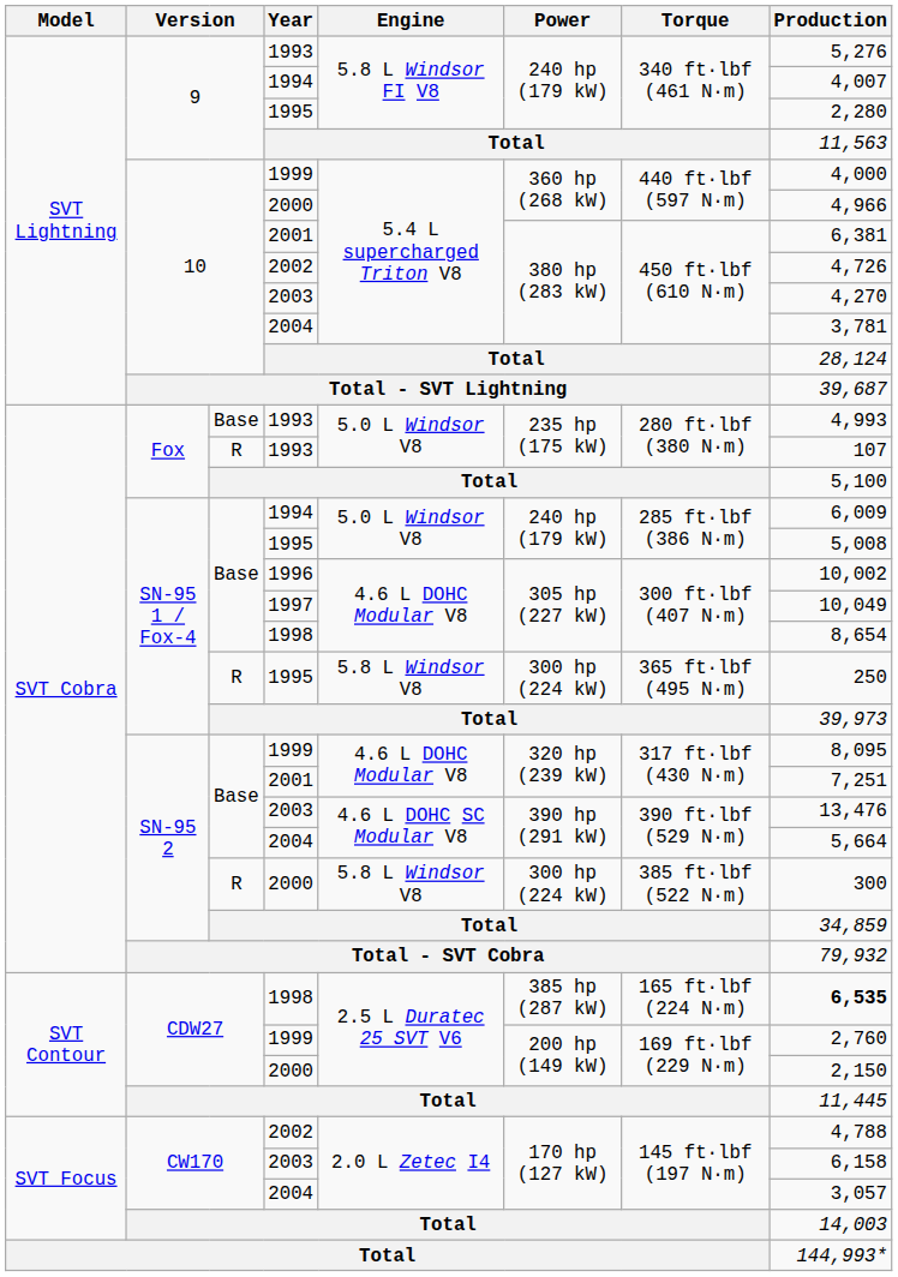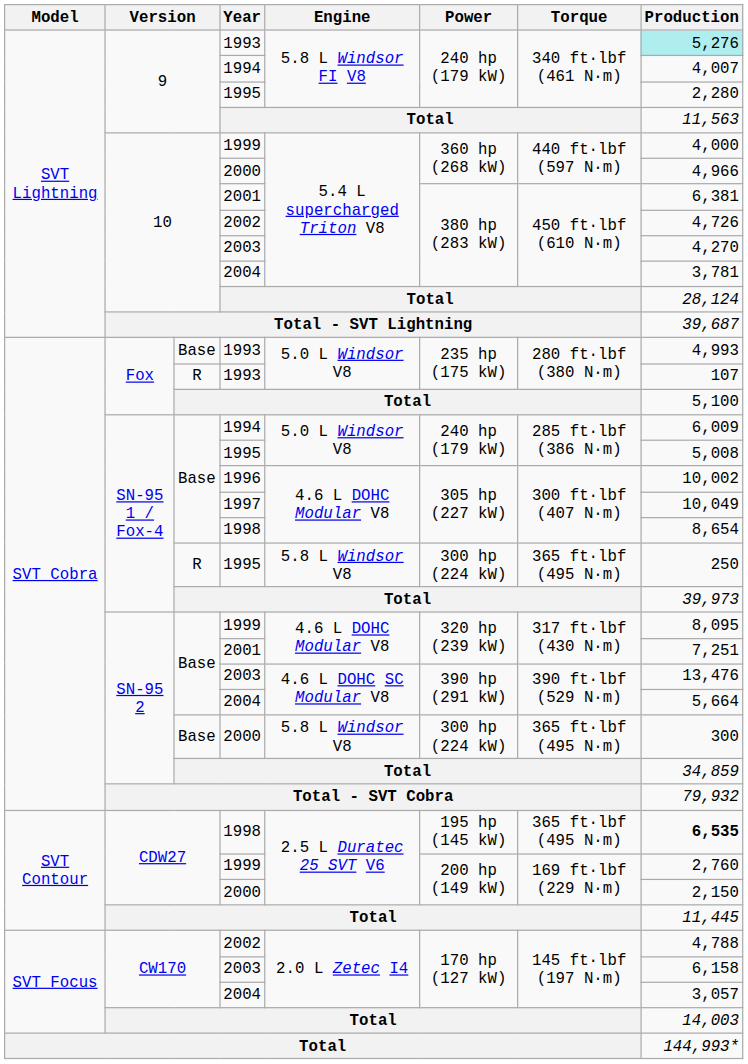9 / 1993 | Production: no background -> paleturquoise background
SN-95 2 / 2000 | column 3: R -> Base
SN-95 2 / 2000 | Torque: 385 ft·lbf (522 N·m) -> 365 ft·lbf (495 N·m)
CDW27 / 1998 | Power: 385 hp (287 kW) -> 195 hp (145 kW)
CDW27 / 1998 | Torque: 165 ft·lbf (224 N·m) -> 365 ft·lbf (495 N·m)
